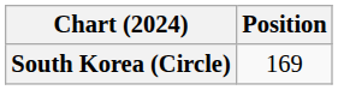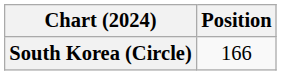South Korea (Circle) | Position: 169 -> 166
